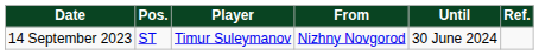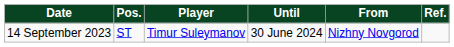columns swapped: From <-> Until
